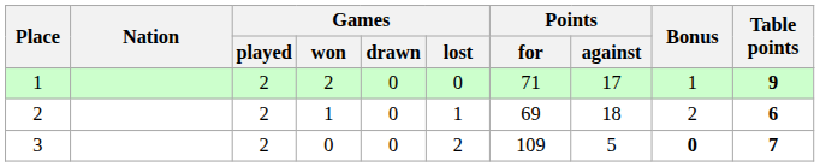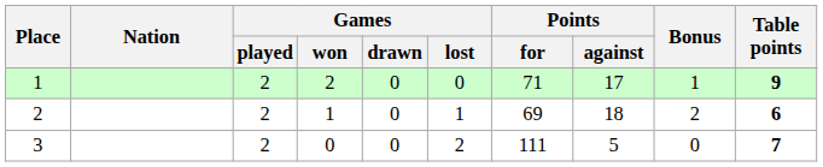3 | Points / for: 109 -> 111
3 | Bonus: bold -> normal
